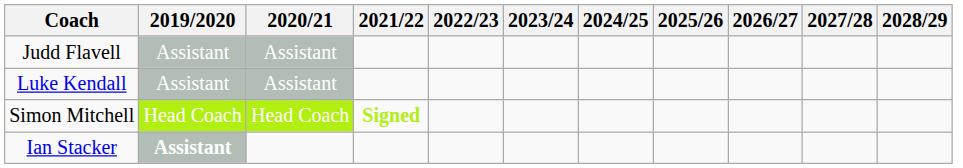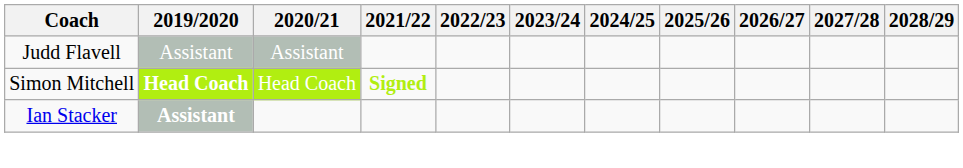- row: Luke Kendall | Assistant | Assistant
Simon Mitchell | 2019/2020: normal -> bold
